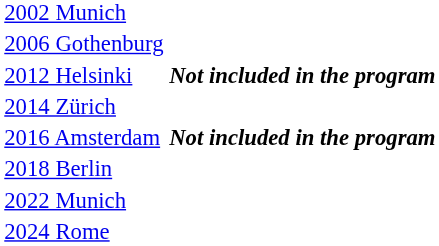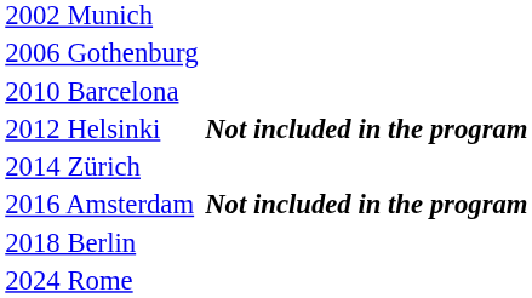+ row: 2010 Barcelona
- row: 2022 Munich
